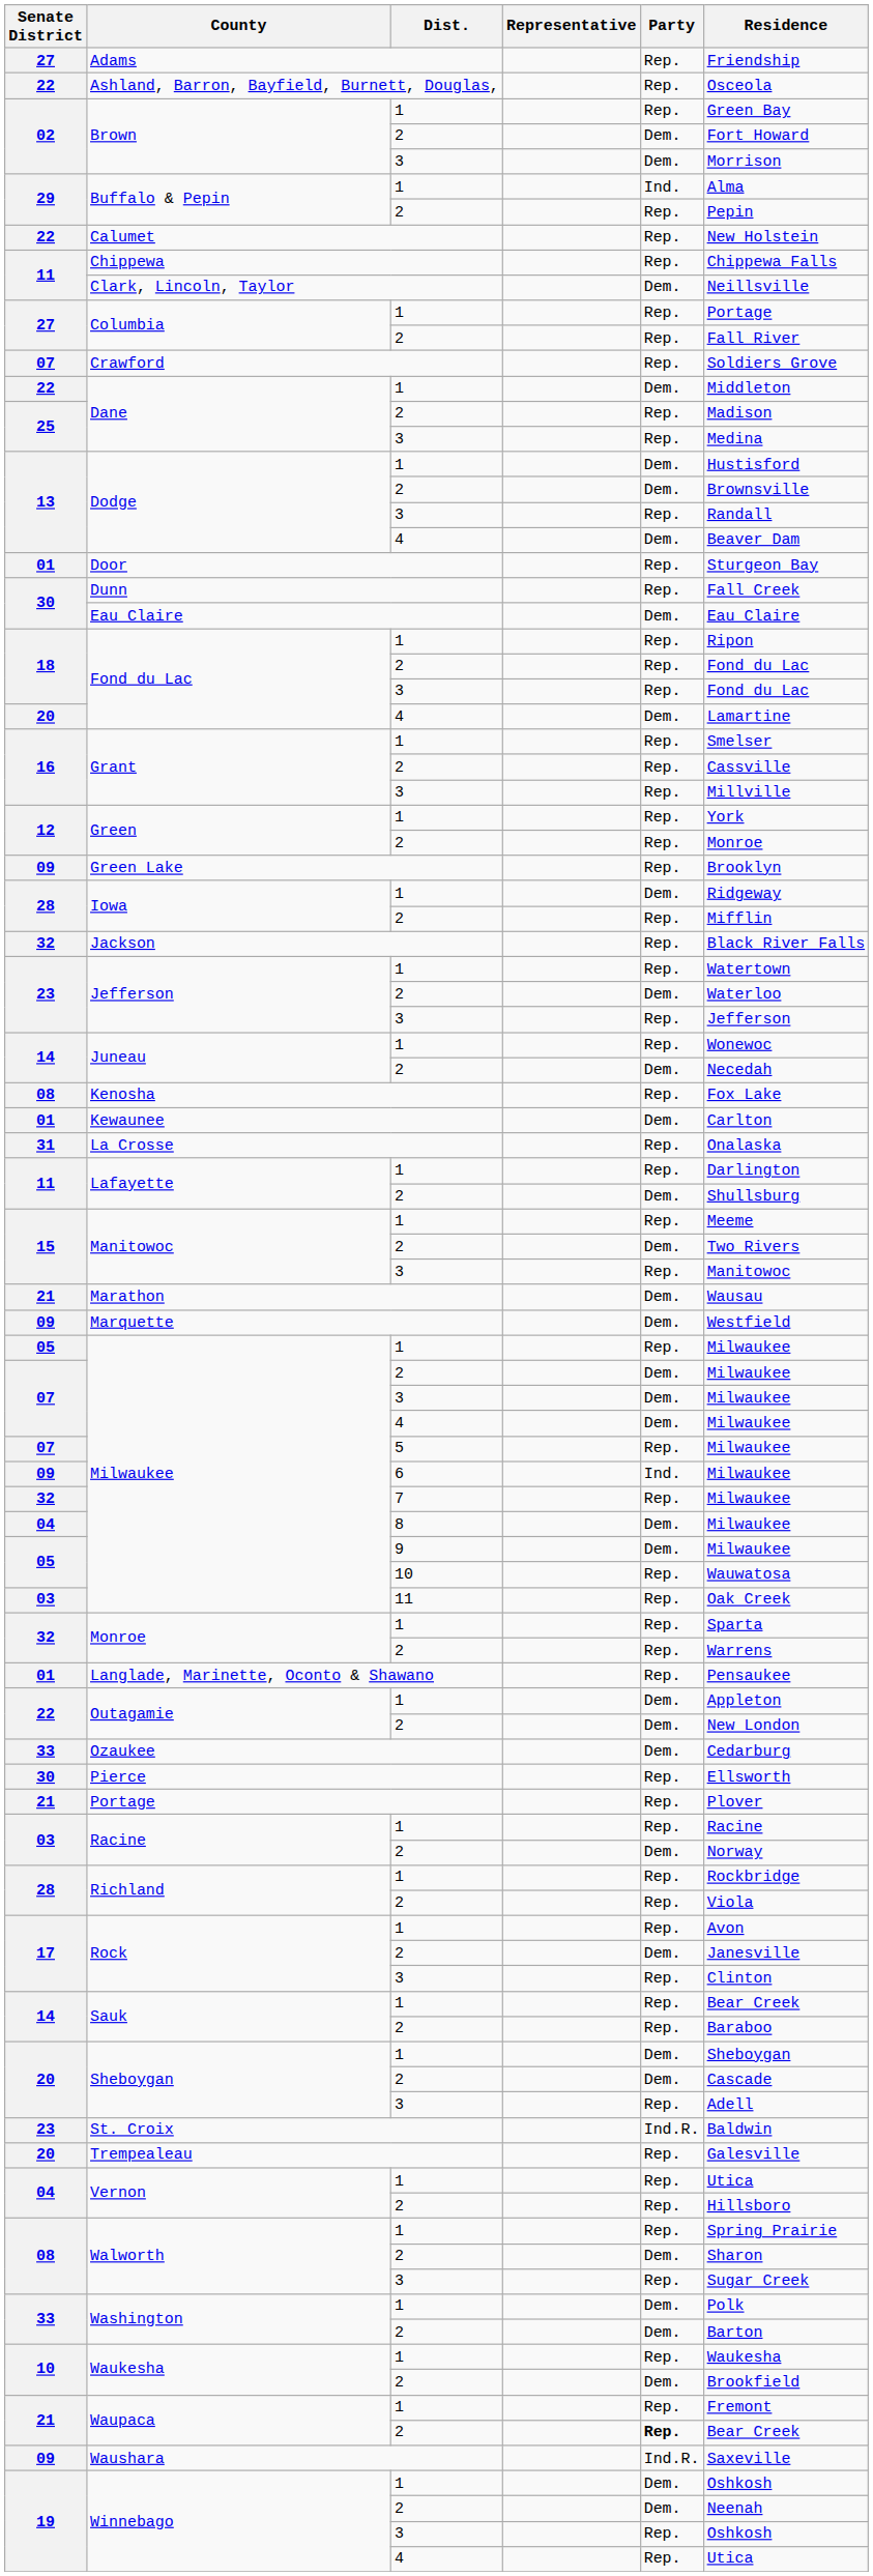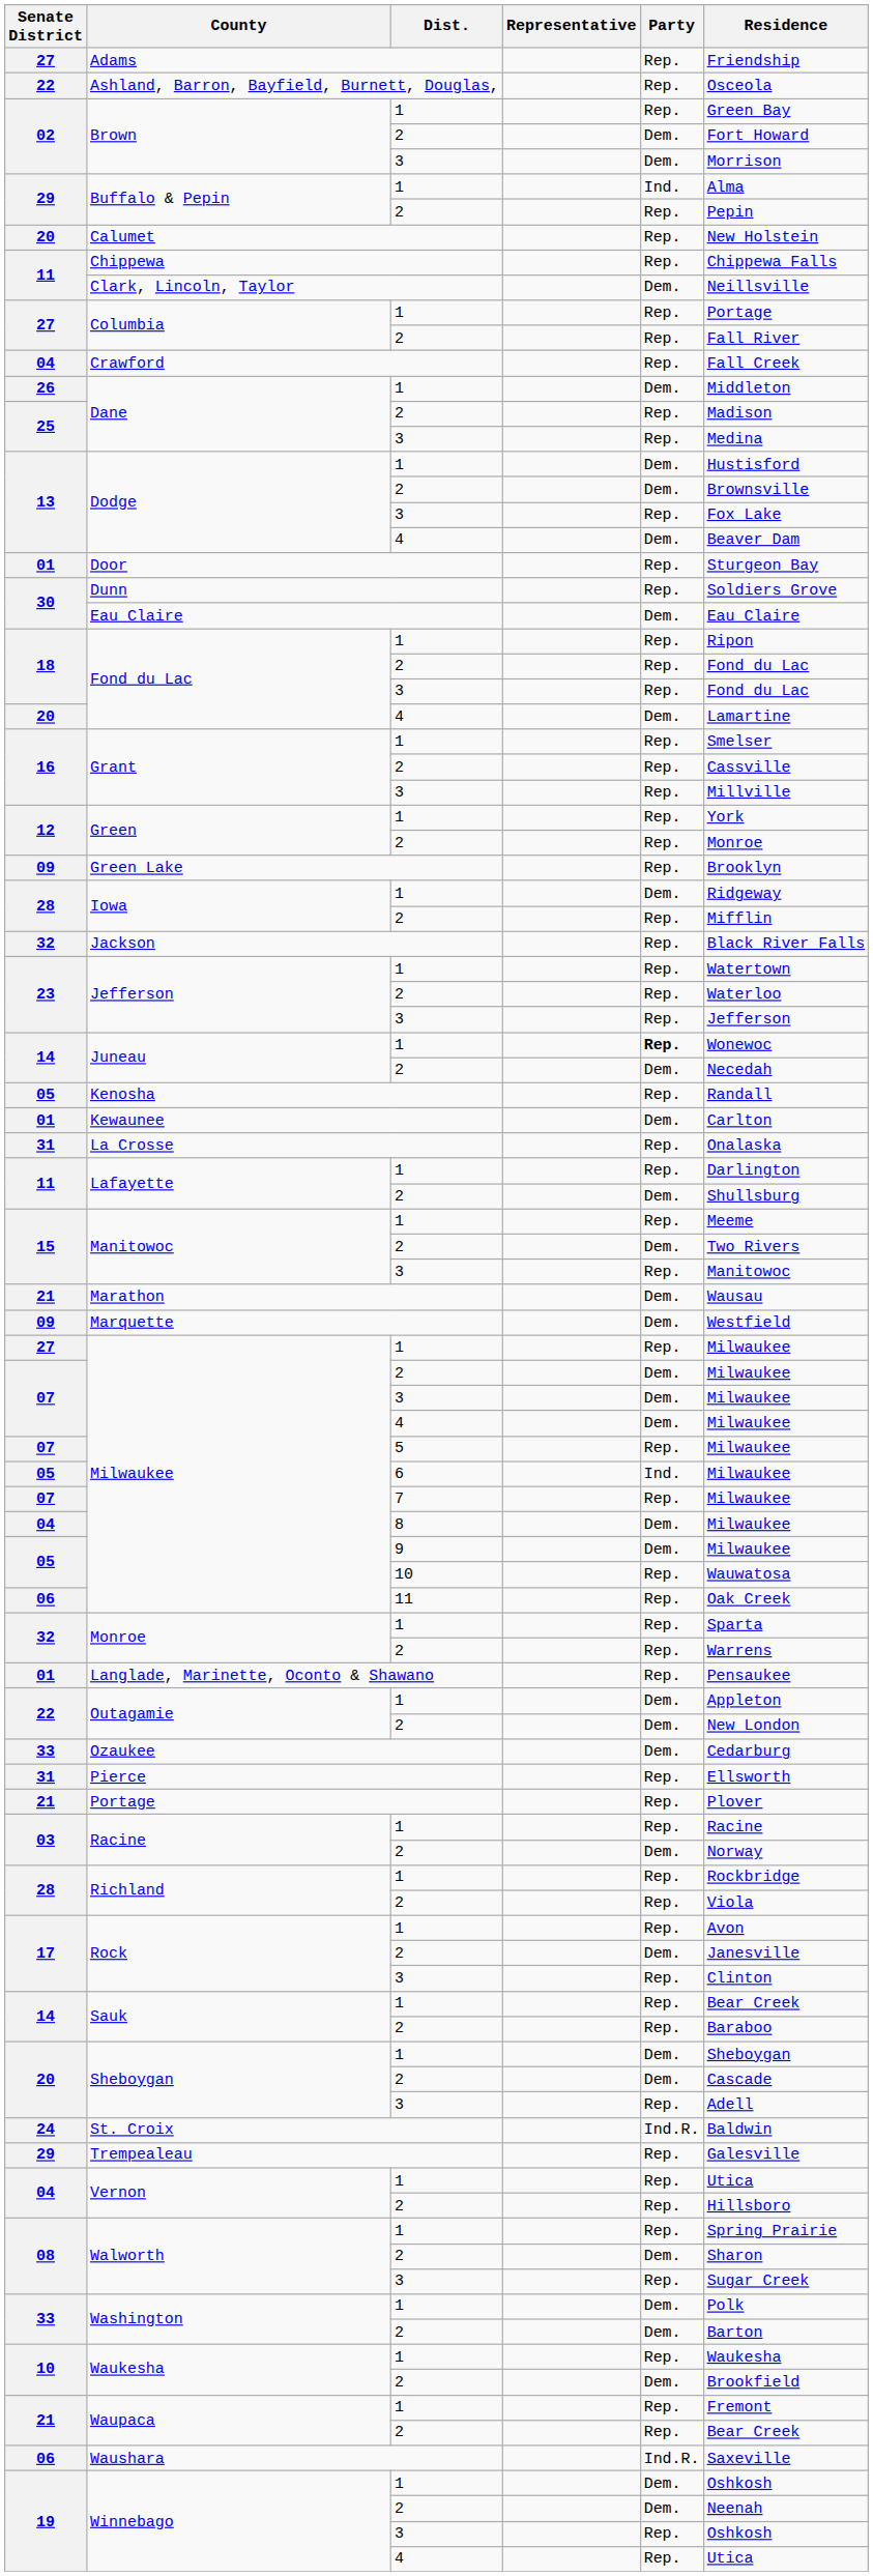Calumet | Senate District: 22 -> 20
Crawford | Senate District: 07 -> 04
Crawford | Residence: Soldiers Grove -> Fall Creek
Dane / 1 | Senate District: 22 -> 26
Dodge / 3 | Residence: Randall -> Fox Lake
Dunn | Residence: Fall Creek -> Soldiers Grove
Jefferson / 2 | Party: Dem. -> Rep.
Juneau / 1 | Party: normal -> bold
Kenosha | Senate District: 08 -> 05
Kenosha | Residence: Fox Lake -> Randall
Milwaukee / 1 | Senate District: 05 -> 27
Milwaukee / 6 | Senate District: 09 -> 05
Milwaukee / 7 | Senate District: 32 -> 07
Milwaukee / 11 | Senate District: 03 -> 06
Pierce | Senate District: 30 -> 31
St. Croix | Senate District: 23 -> 24
Trempealeau | Senate District: 20 -> 29
Waupaca / 2 | Party: bold -> normal
Waushara | Senate District: 09 -> 06
